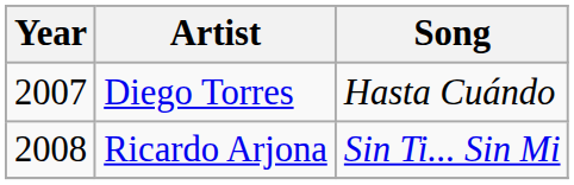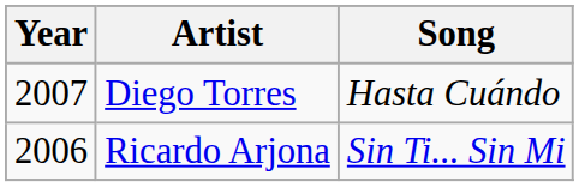Ricardo Arjona | Year: 2008 -> 2006
